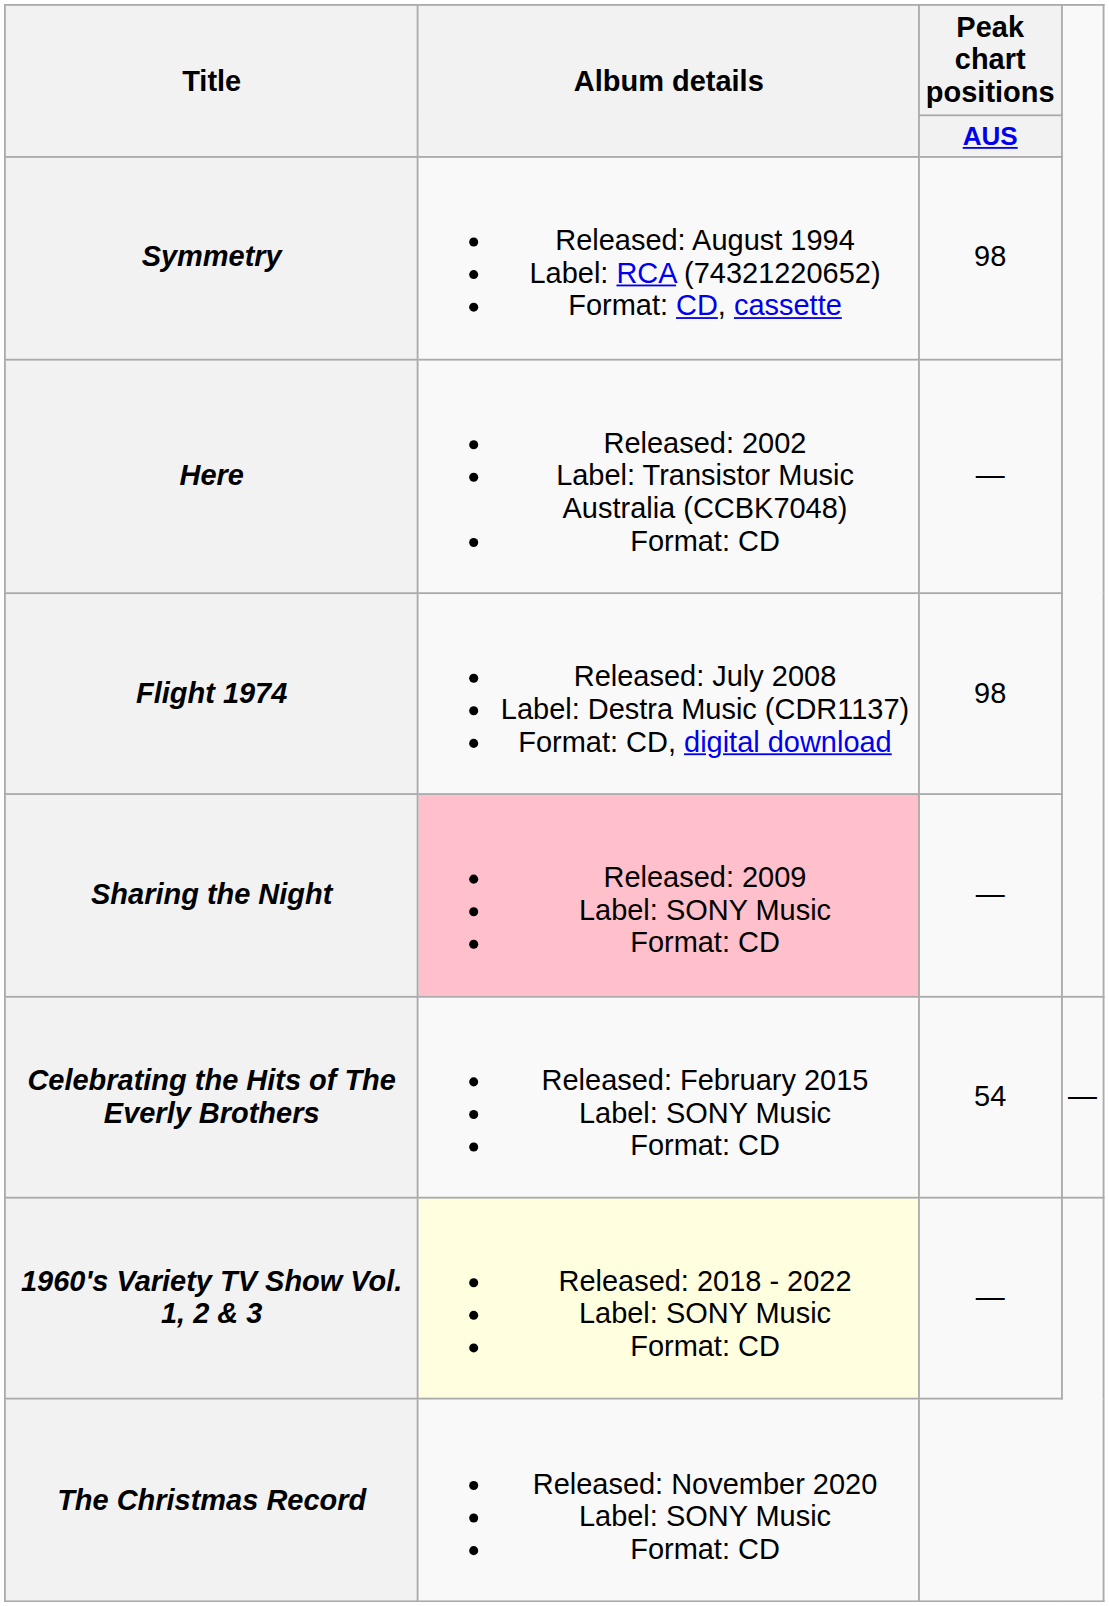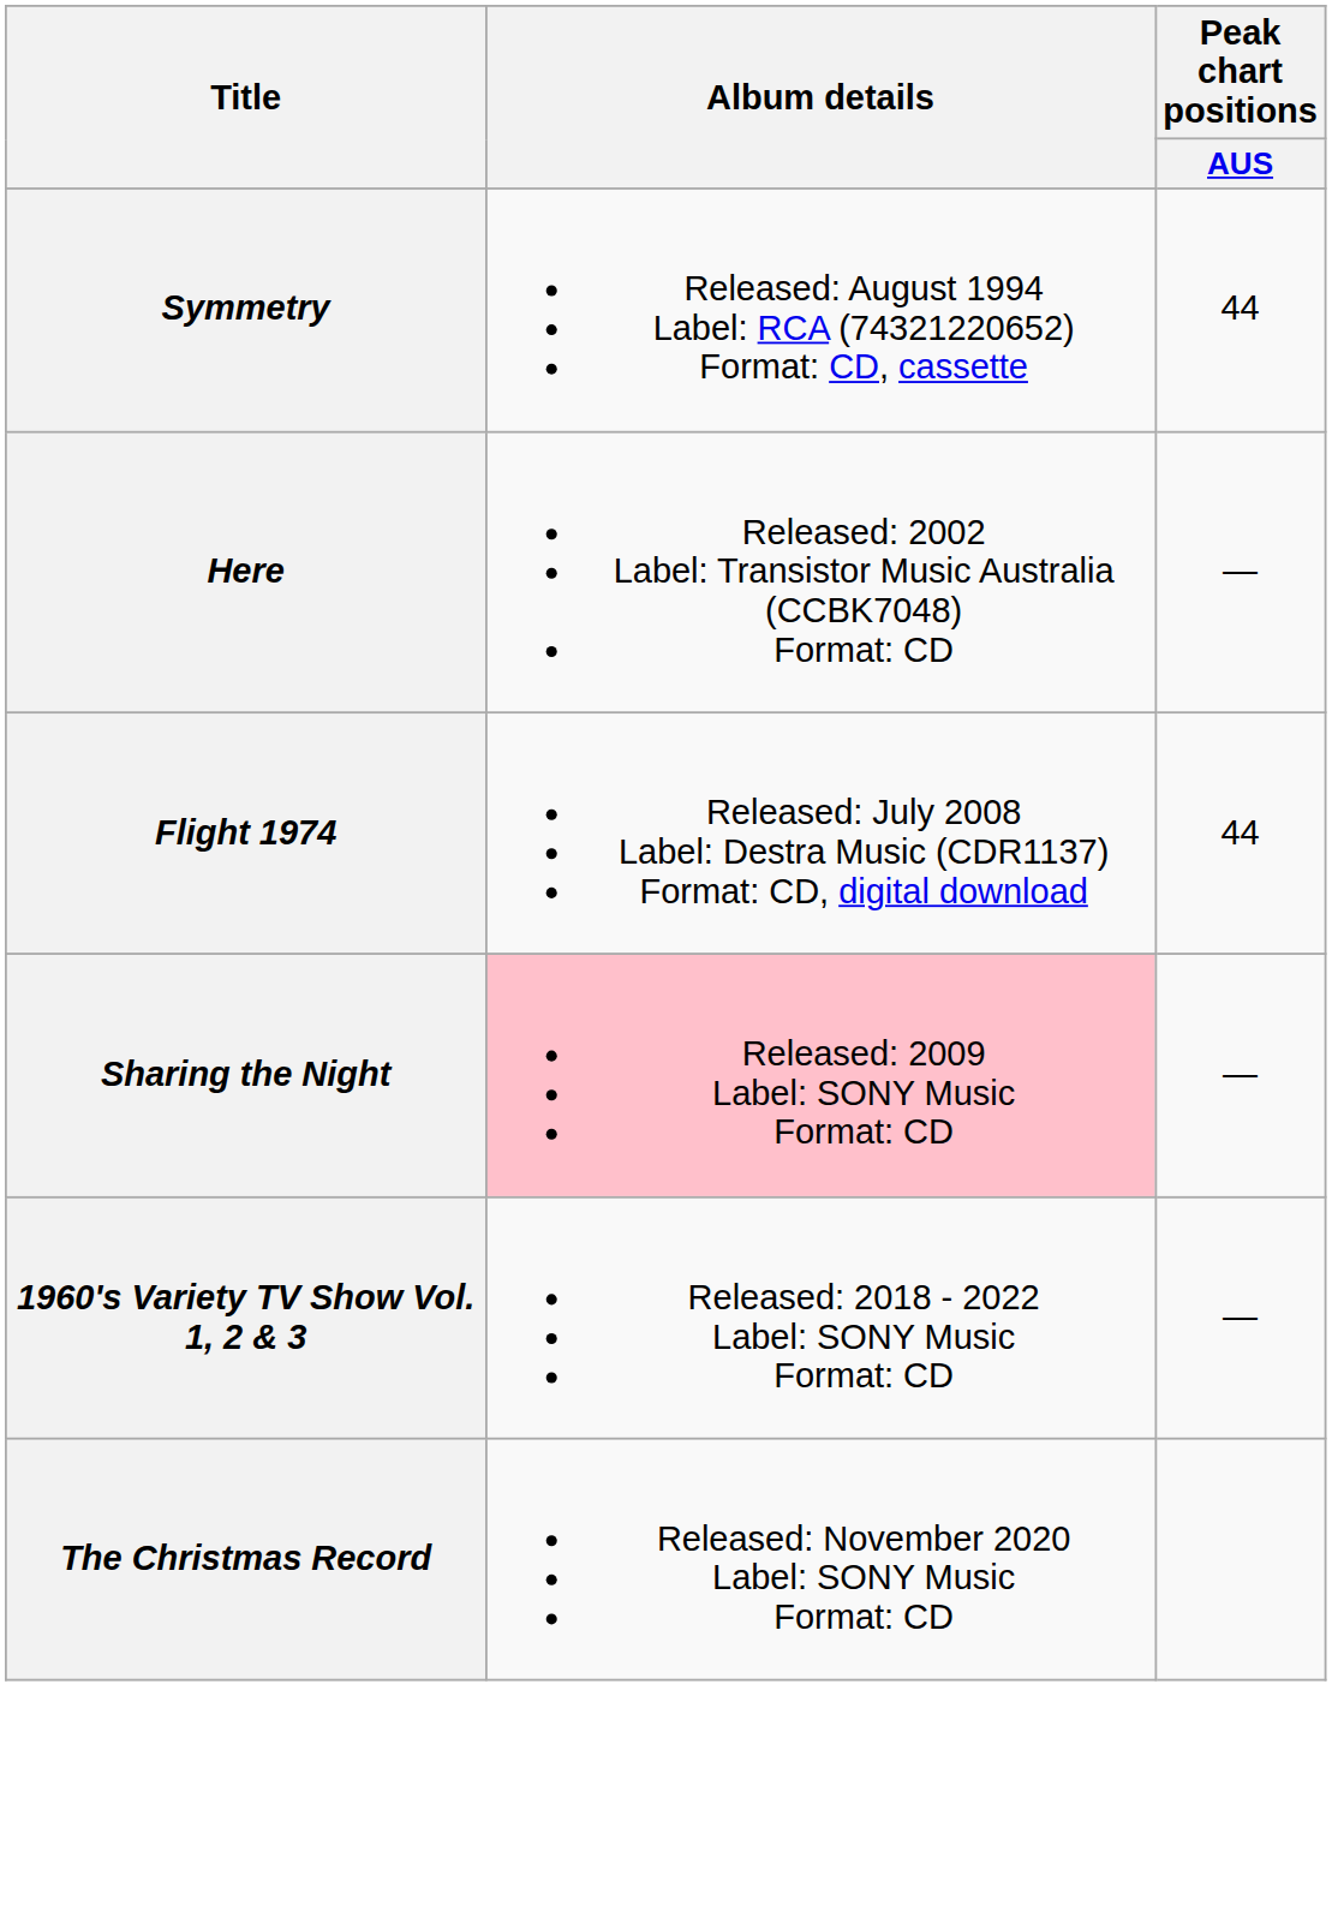Symmetry | Peak chart positions / AUS: 98 -> 44
Flight 1974 | Peak chart positions / AUS: 98 -> 44
- row: Celebrating the Hits of The Everly Brothers | Released: February 2015 Label: SONY Music Format: CD | 54 | —
1960's Variety TV Show Vol. 1, 2 & 3 | Album details: lightyellow background -> no background
